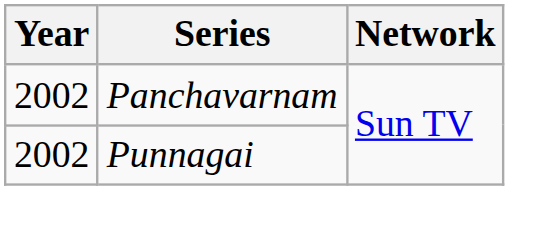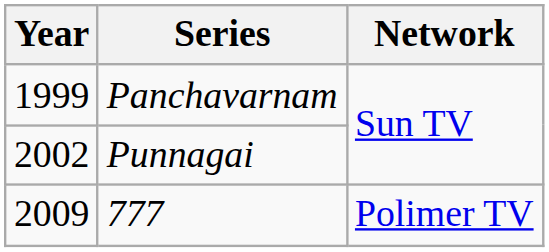Panchavarnam | Year: 2002 -> 1999
+ row: 2009 | 777 | Polimer TV
